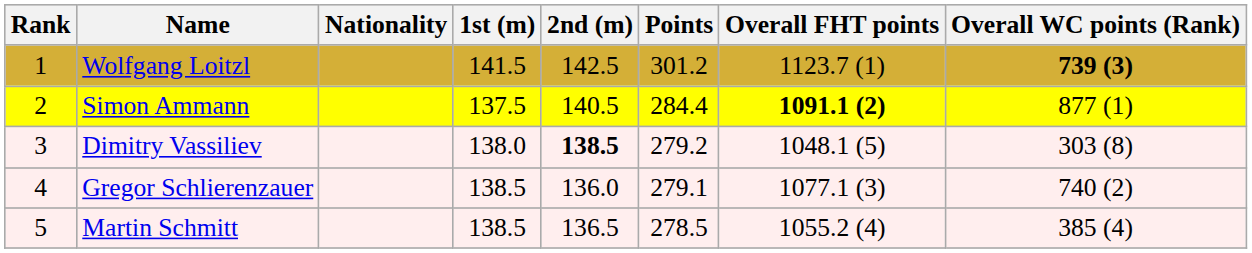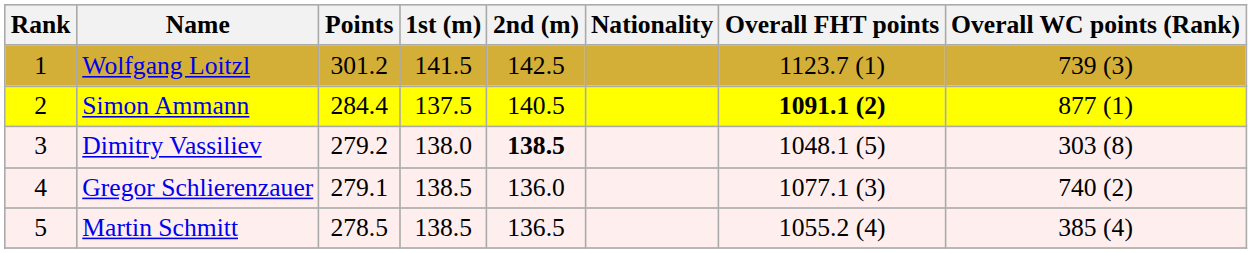columns swapped: Nationality <-> Points
Wolfgang Loitzl | Overall WC points (Rank): bold -> normal
